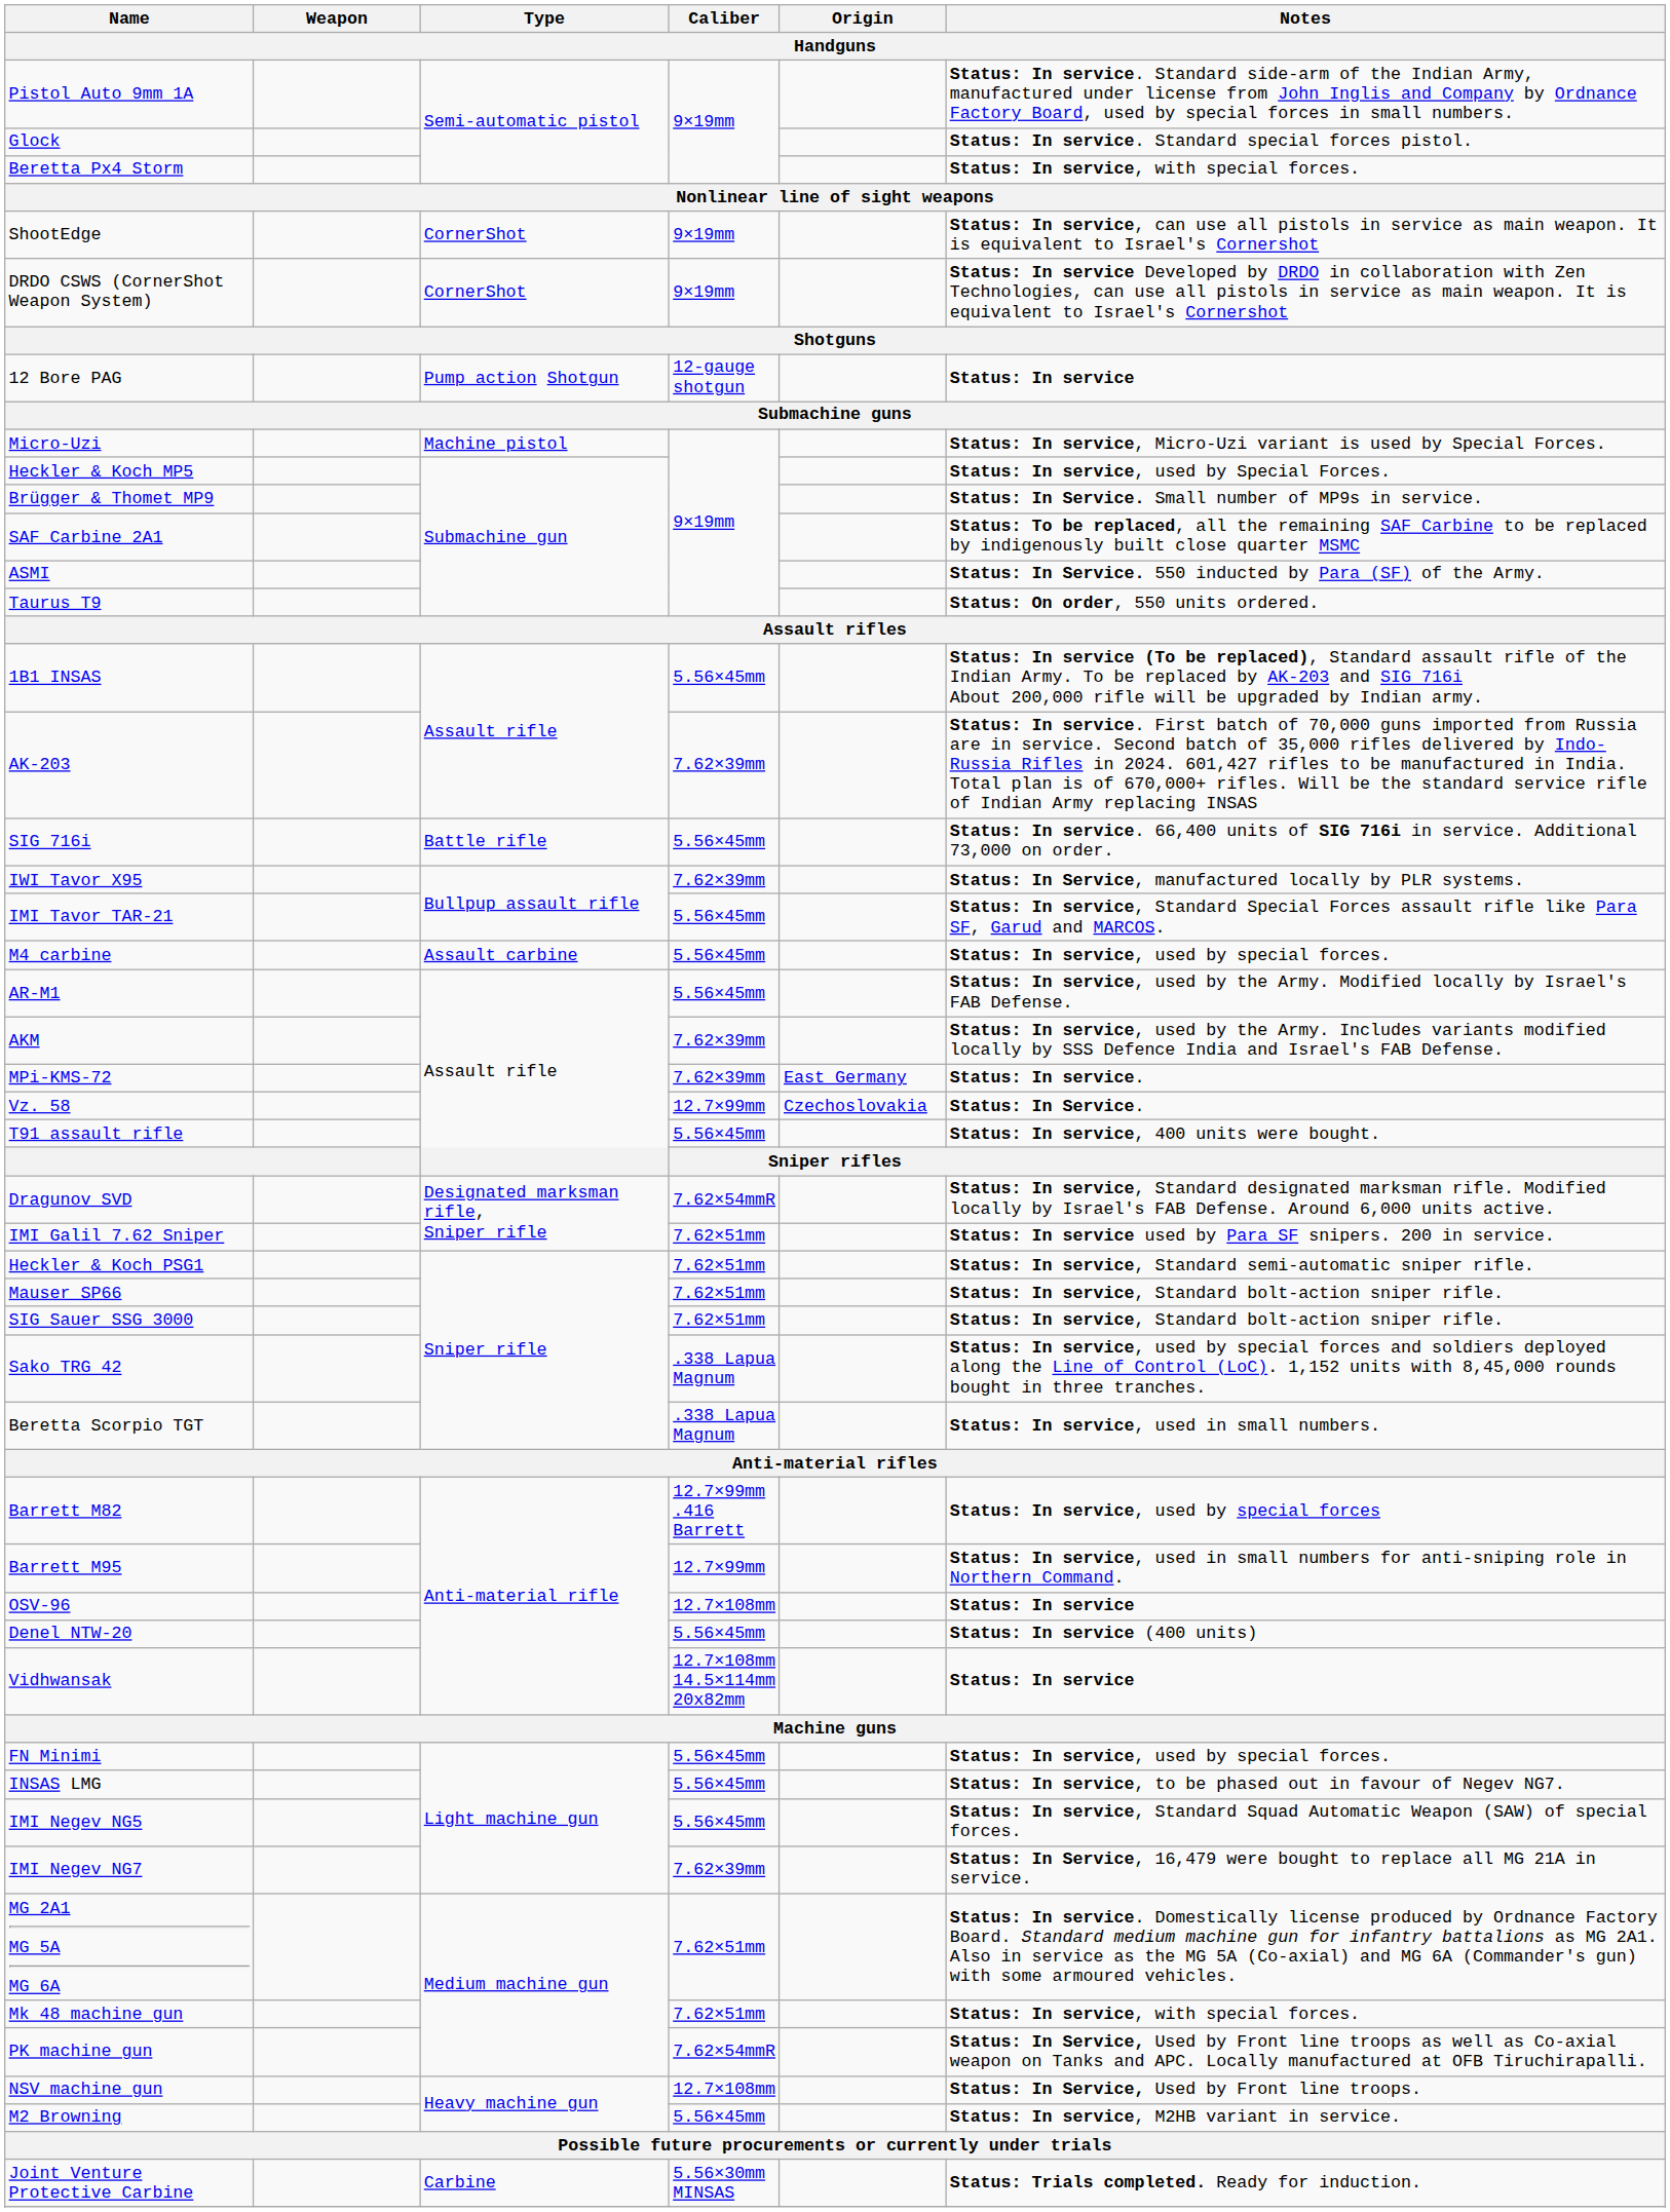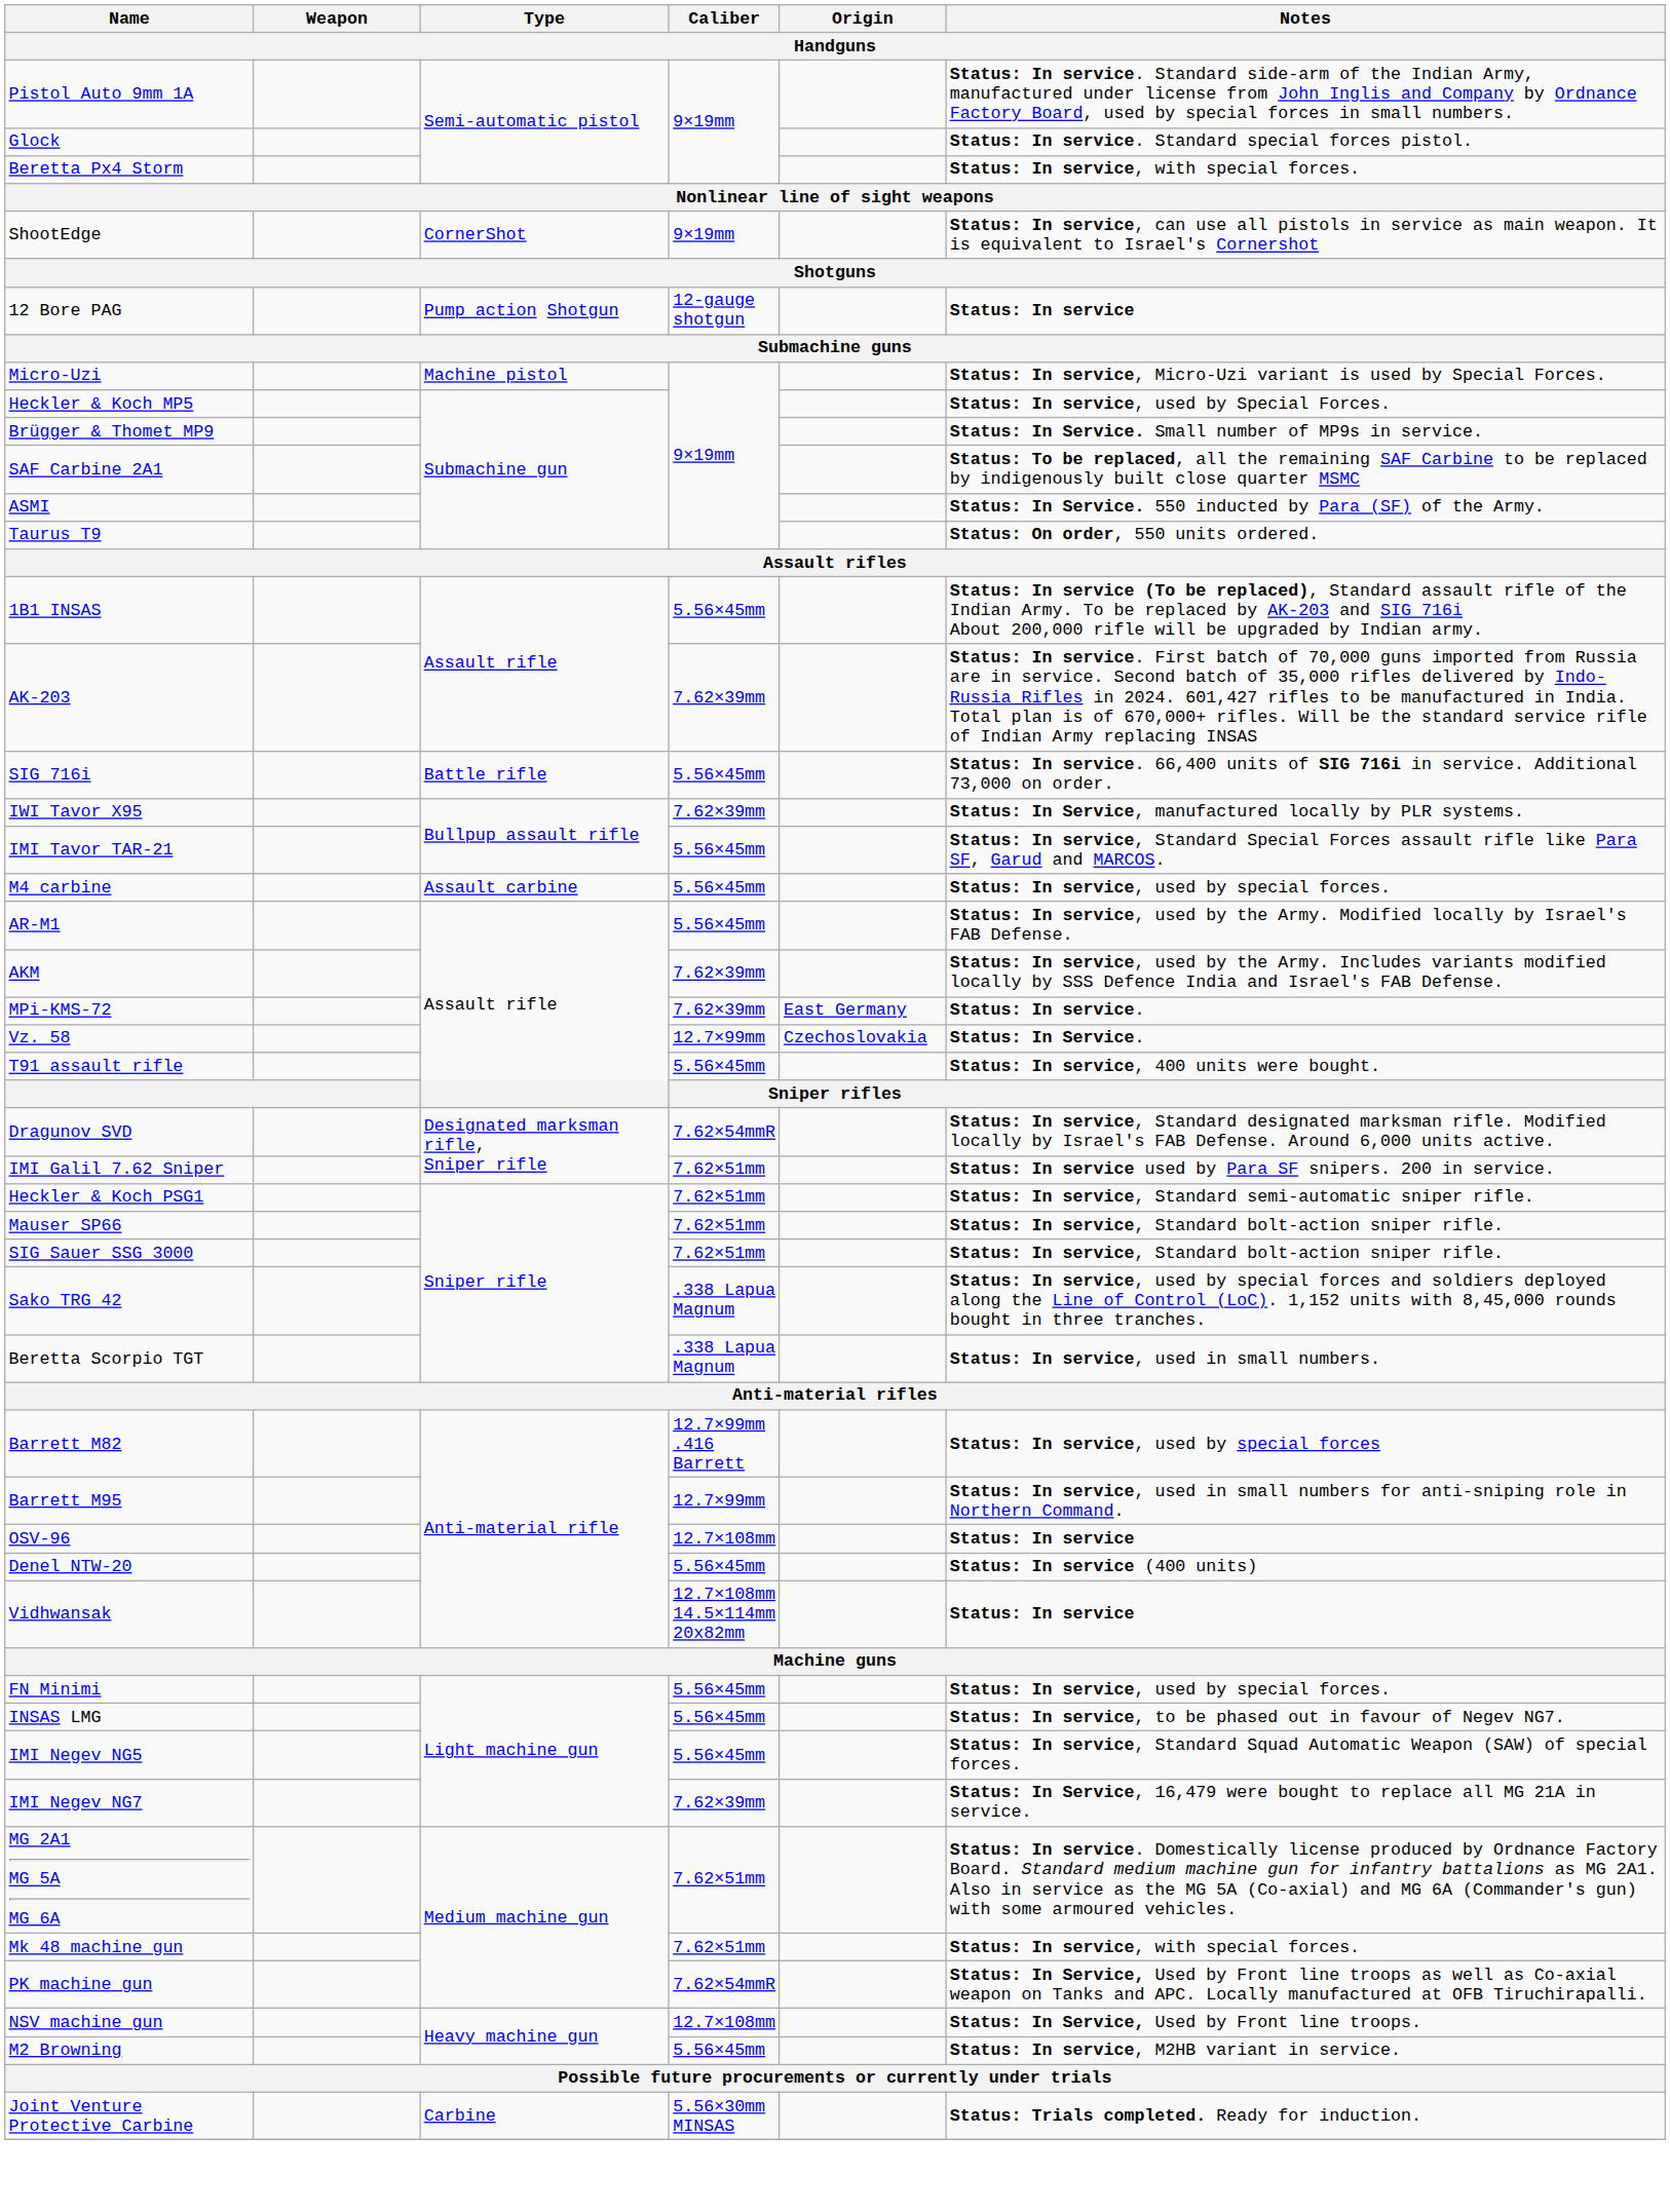- row: DRDO CSWS (CornerShot Weapon System) | CornerShot | 9×19mm | Status: In service Developed by DRDO in collaboration with Zen Technologies, can use all pistols in service as main weapon. It is equivalent to Israel's Cornershot
